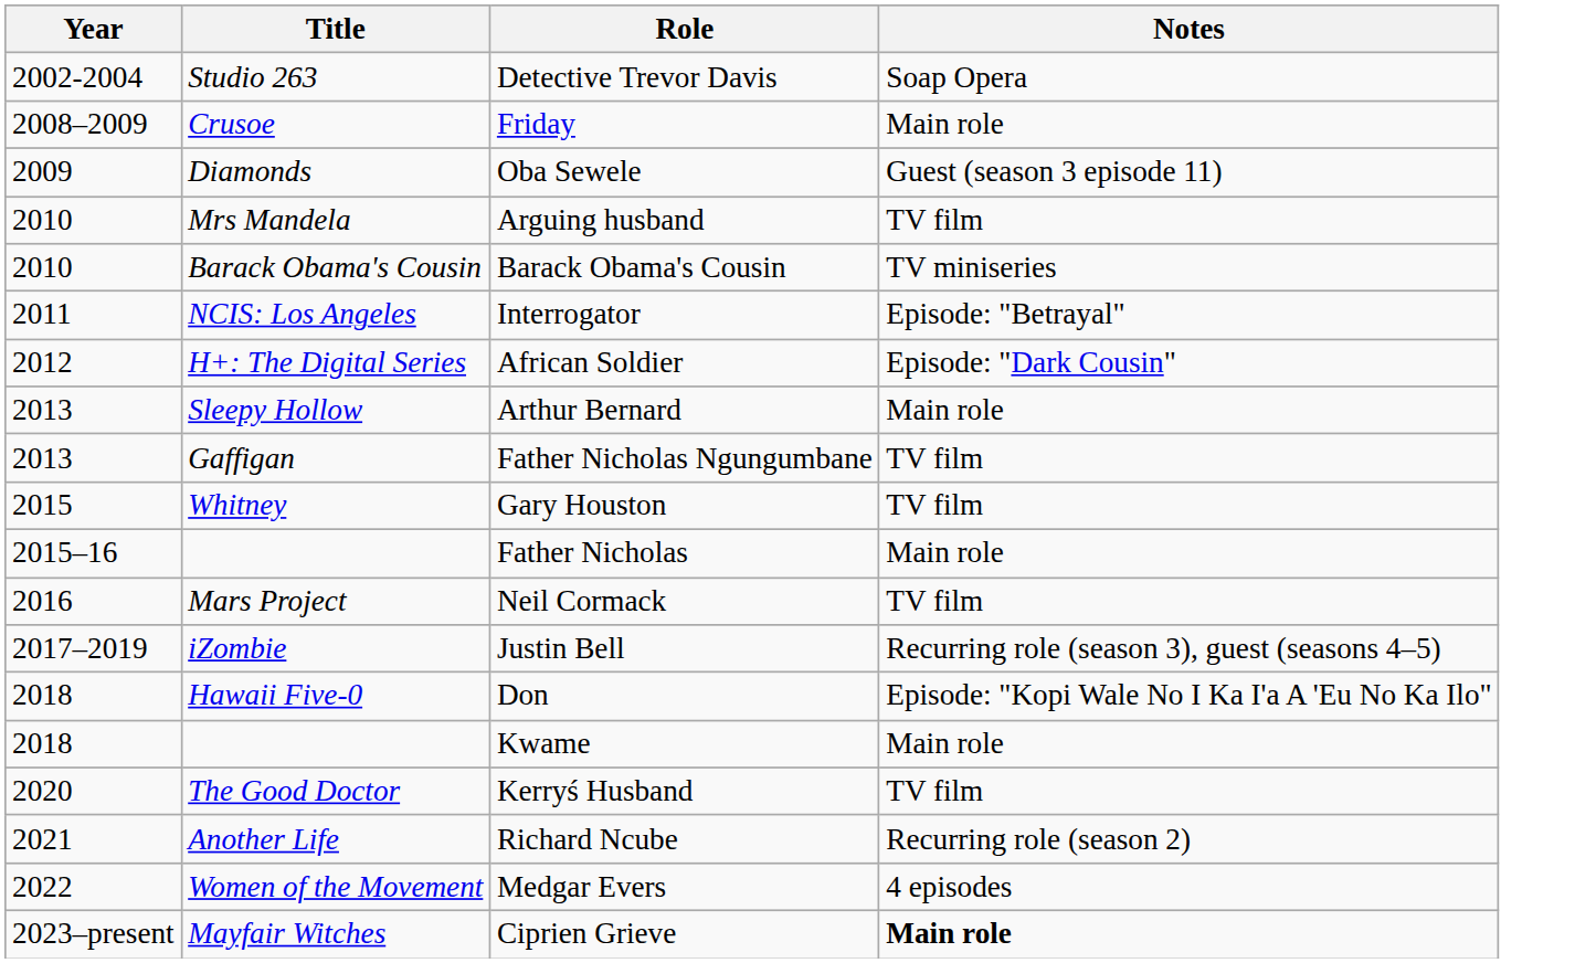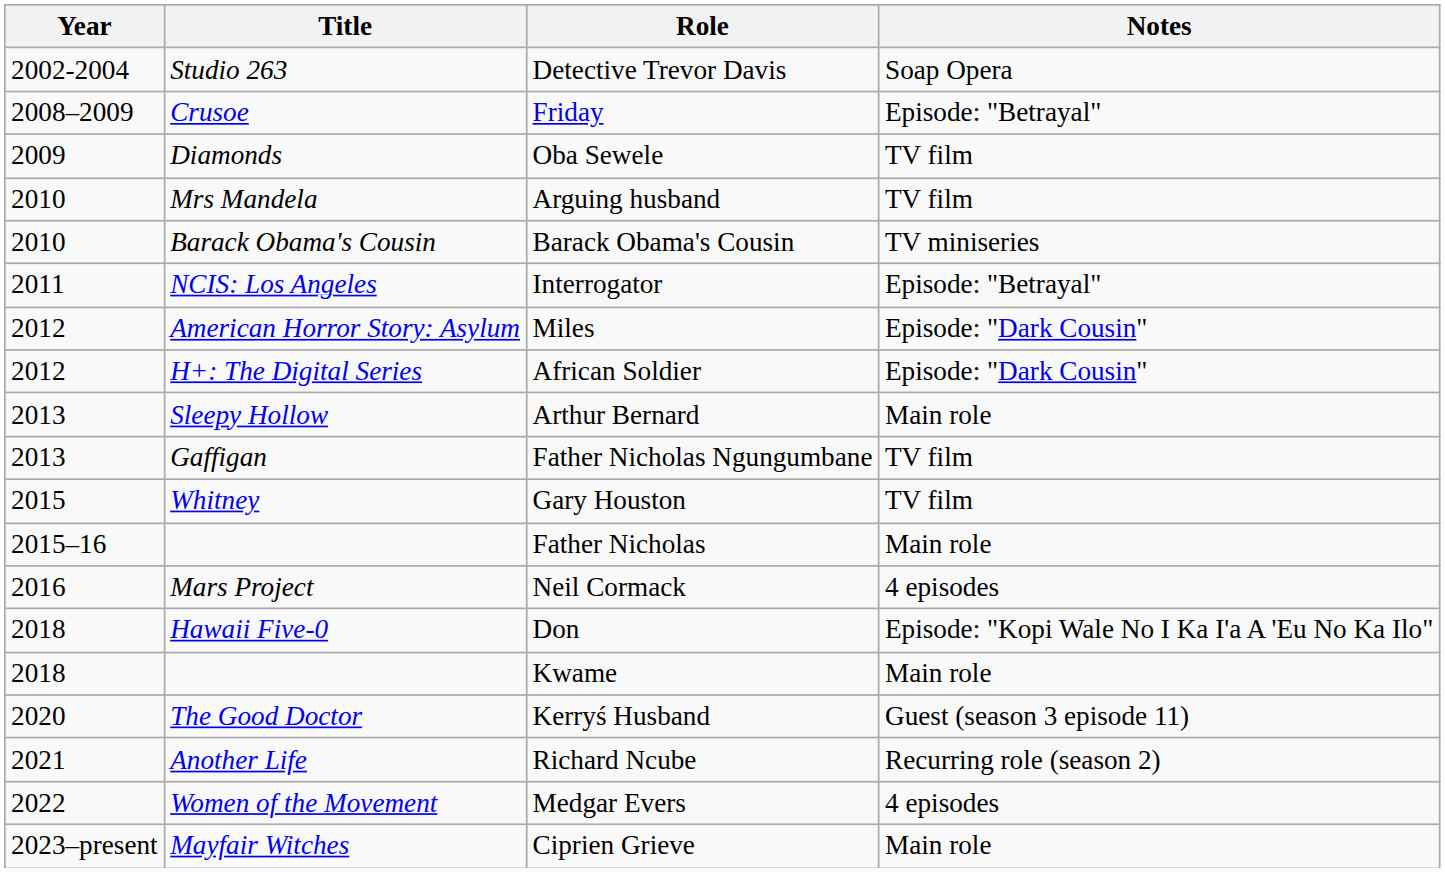Friday | Notes: Main role -> Episode: "Betrayal"
Oba Sewele | Notes: Guest (season 3 episode 11) -> TV film
+ row: 2012 | American Horror Story: Asylum | Miles | Episode: "Dark Cousin"
Neil Cormack | Notes: TV film -> 4 episodes
- row: 2017–2019 | iZombie | Justin Bell | Recurring role (season 3), guest (seasons 4–5)
Kerryś Husband | Notes: TV film -> Guest (season 3 episode 11)
Ciprien Grieve | Notes: bold -> normal
